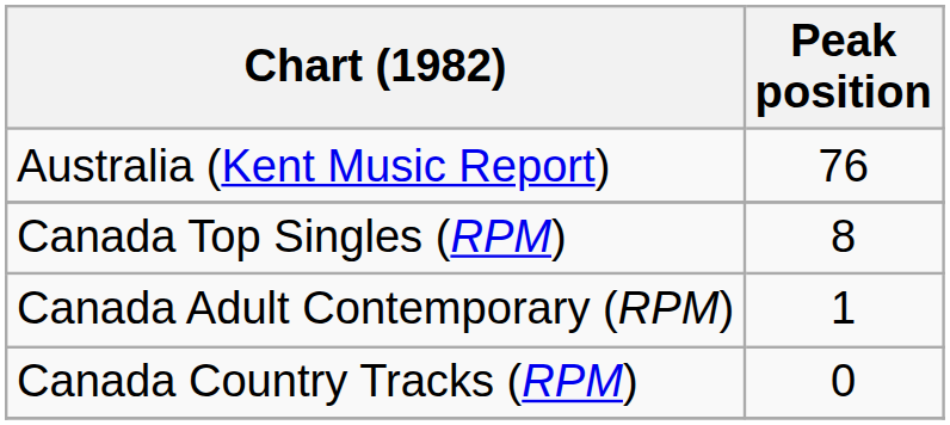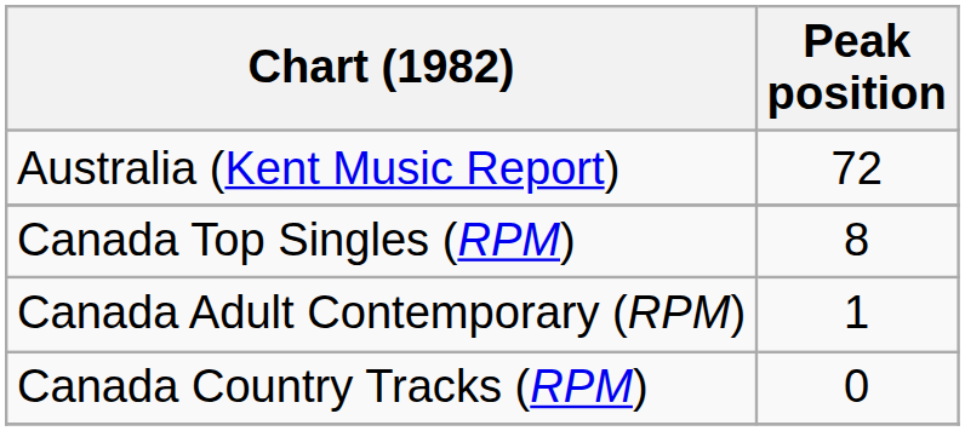Australia (Kent Music Report) | Peak position: 76 -> 72
